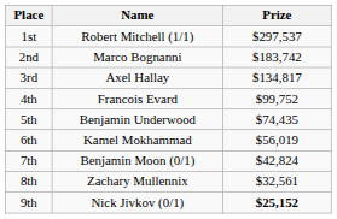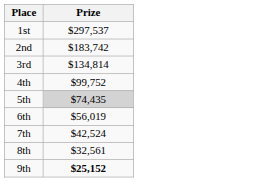- column: Name | Robert Mitchell (1/1) | Marco Bognanni | Axel Hallay | Francois Evard | Benjamin Underwood | Kamel Mokhammad | Benjamin Moon (0/1) | Zachary Mullennix | Nick Jivkov (0/1)
3rd | Prize: $134,817 -> $134,814
5th | Prize: no background -> lightgrey background
7th | Prize: $42,824 -> $42,524
